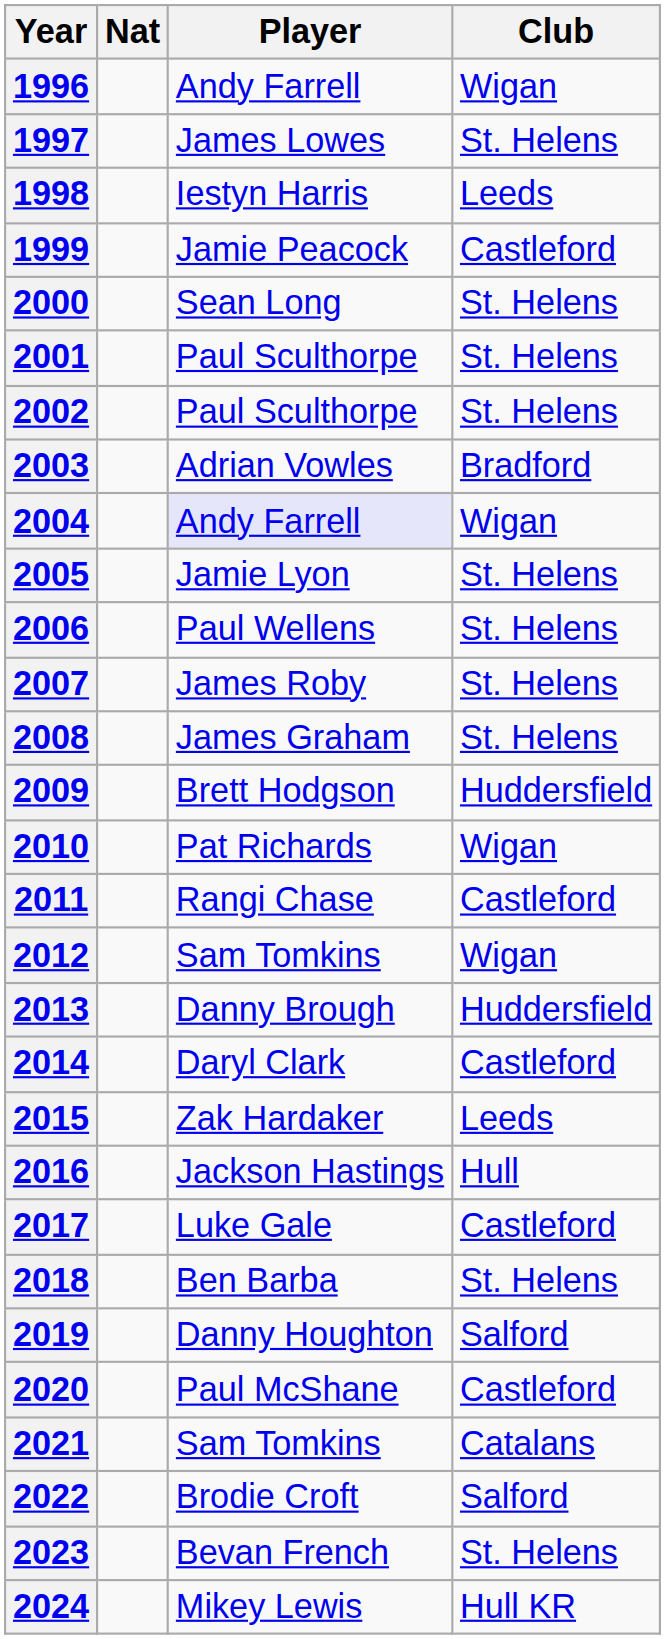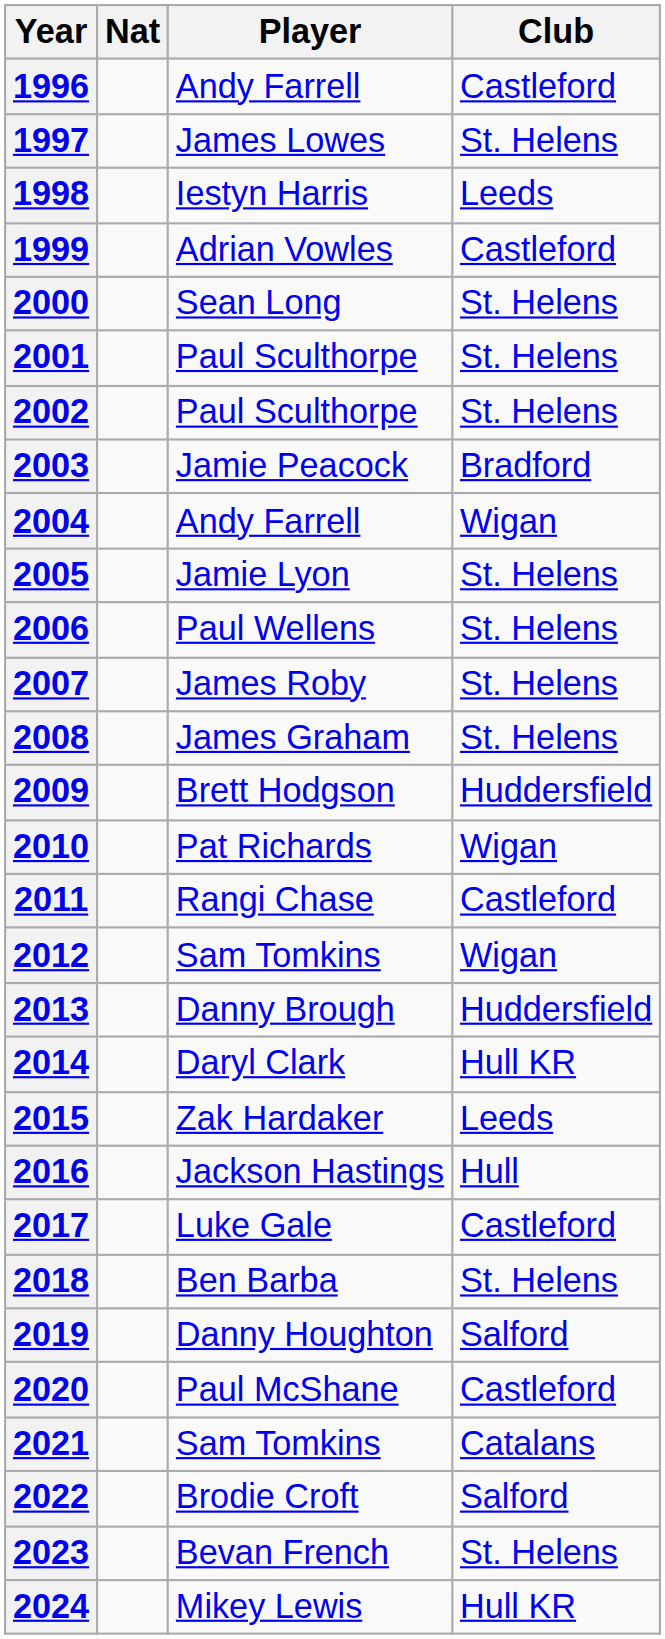1996 | Club: Wigan -> Castleford
1999 | Player: Jamie Peacock -> Adrian Vowles
2003 | Player: Adrian Vowles -> Jamie Peacock
2004 | Player: lavender background -> no background
2014 | Club: Castleford -> Hull KR
